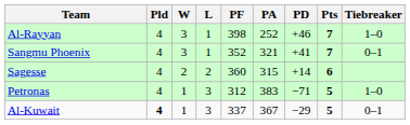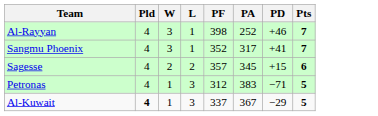- column: Tiebreaker | 1–0 | 0–1 | 1–0 | 0–1
Sangmu Phoenix | PA: 321 -> 317
Sagesse | PF: 360 -> 357
Sagesse | PA: 315 -> 345
Sagesse | PD: +14 -> +15
